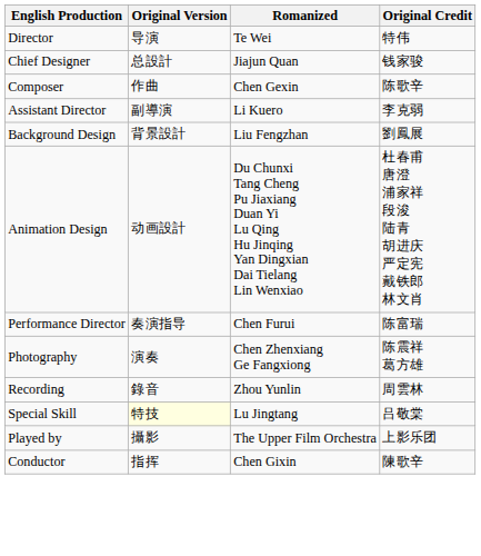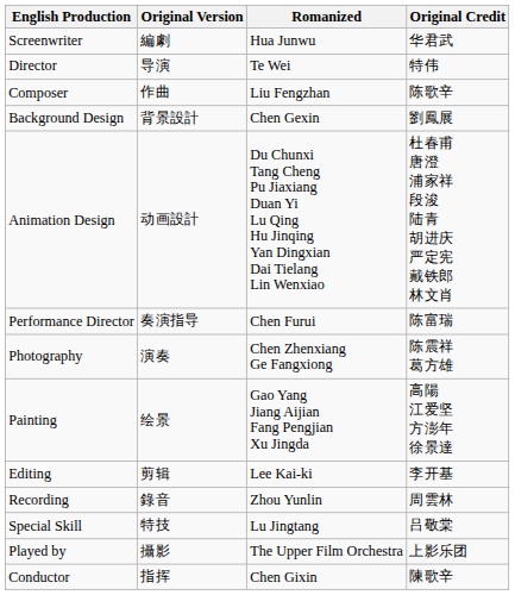+ row: Screenwriter | 編劇 | Hua Junwu | 华君武
- row: Chief Designer | 总設計 | Jiajun Quan | 钱家骏
Composer | Romanized: Chen Gexin -> Liu Fengzhan
- row: Assistant Director | 副導演 | Li Kuero | 李克弱
Background Design | Romanized: Liu Fengzhan -> Chen Gexin
+ row: Painting | 绘景 | Gao Yang Jiang Aijian Fang Pengjian Xu Jingda | 高陽 江爱坚 方澎年 徐景達
+ row: Editing | 剪辑 | Lee Kai-ki | 李开基
Special Skill | Original Version: lightyellow background -> no background
